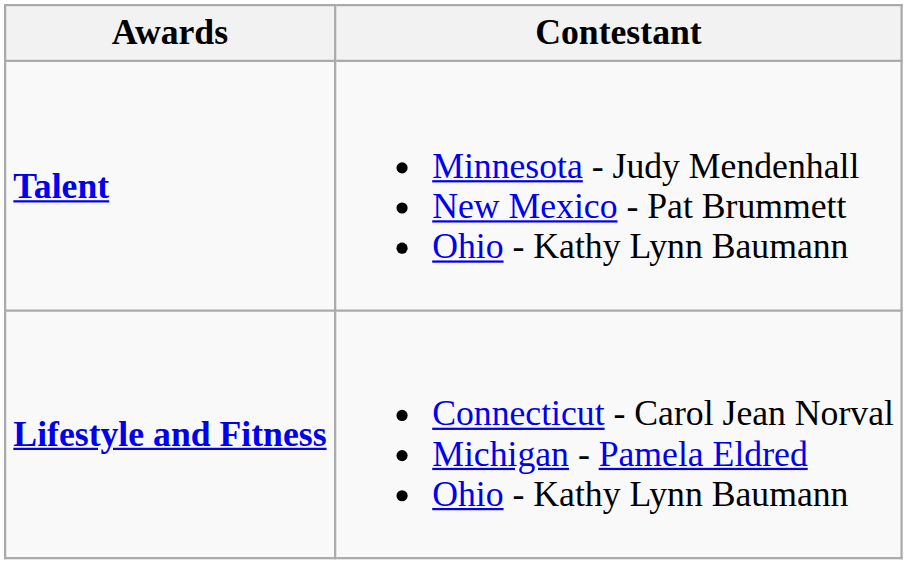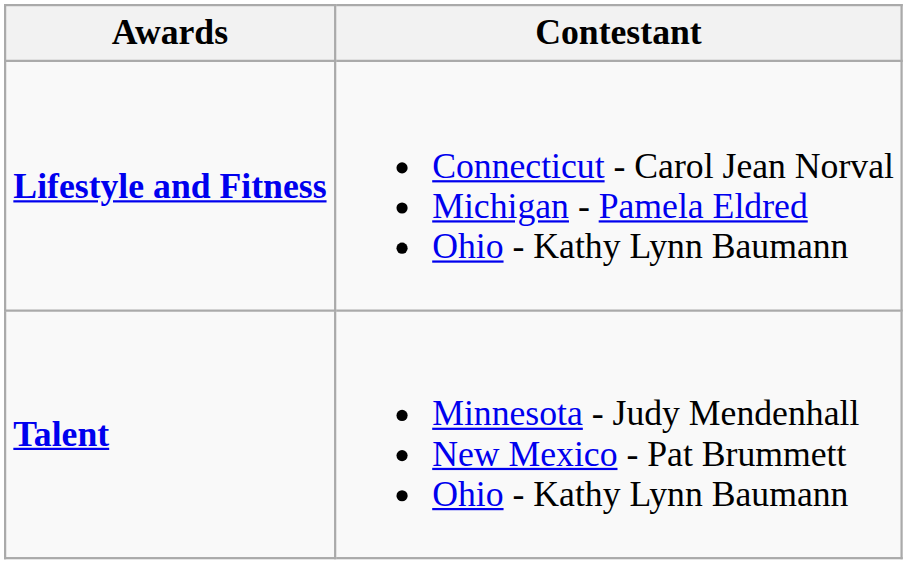rows swapped: Lifestyle and Fitness <-> Talent
